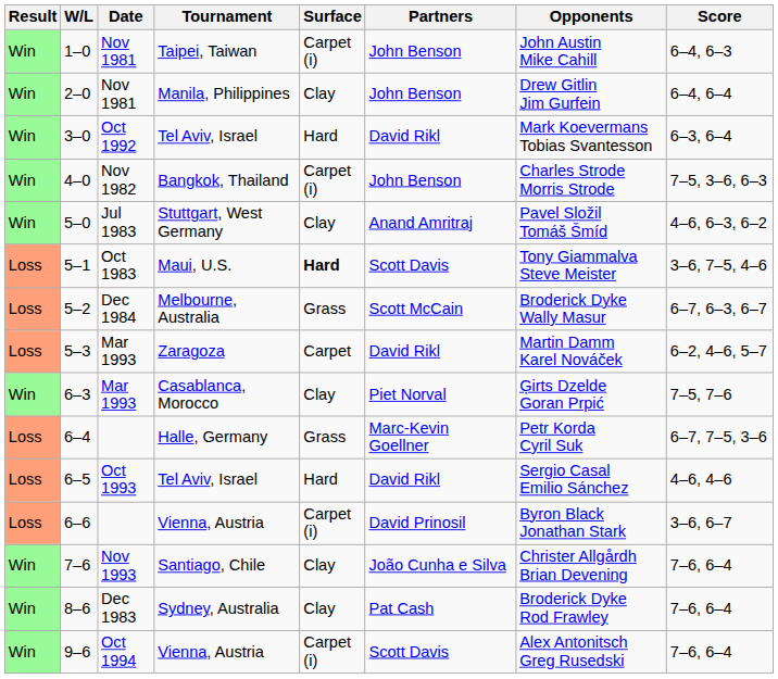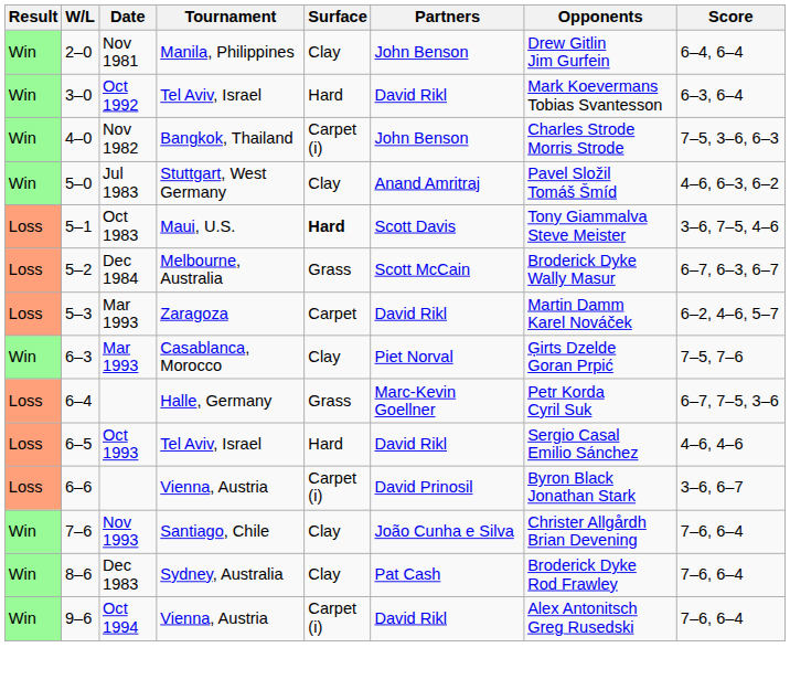- row: Win | 1–0 | Nov 1981 | Taipei, Taiwan | Carpet (i) | John Benson | John Austin Mike Cahill | 6–4, 6–3
9–6 | Partners: Scott Davis -> David Rikl
